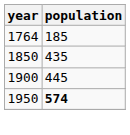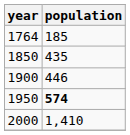1900 | population: 445 -> 446
+ row: 2000 | 1,410
